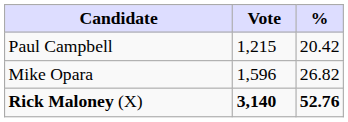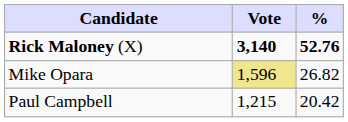rows swapped: Rick Maloney (X) <-> Paul Campbell
Mike Opara | Vote: no background -> khaki background
